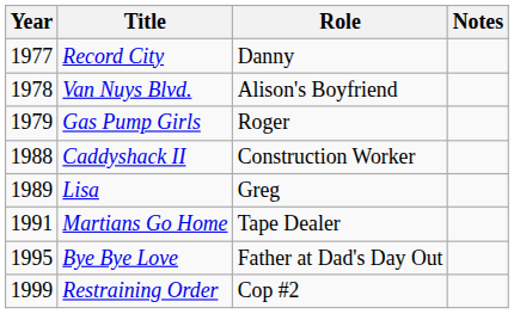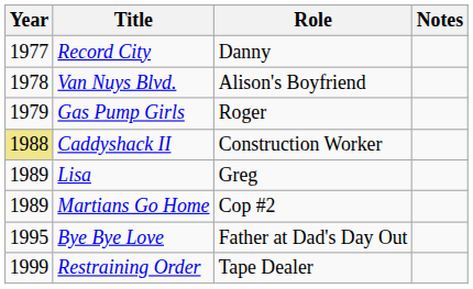Caddyshack II | Year: no background -> khaki background
Martians Go Home | Year: 1991 -> 1989
Martians Go Home | Role: Tape Dealer -> Cop #2
Restraining Order | Role: Cop #2 -> Tape Dealer
